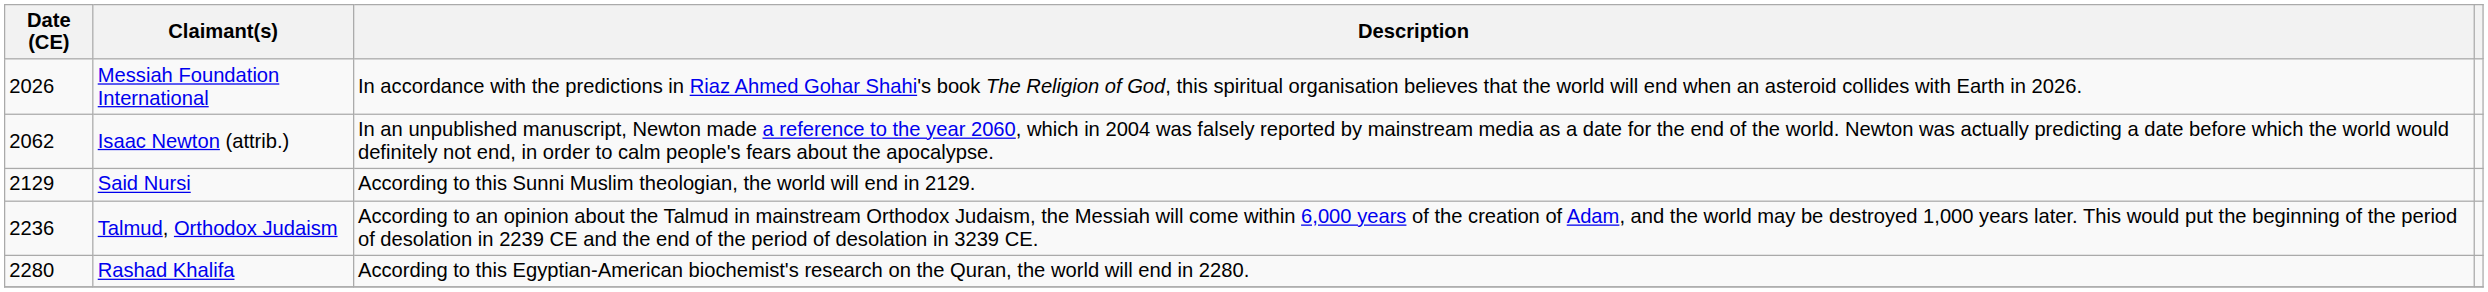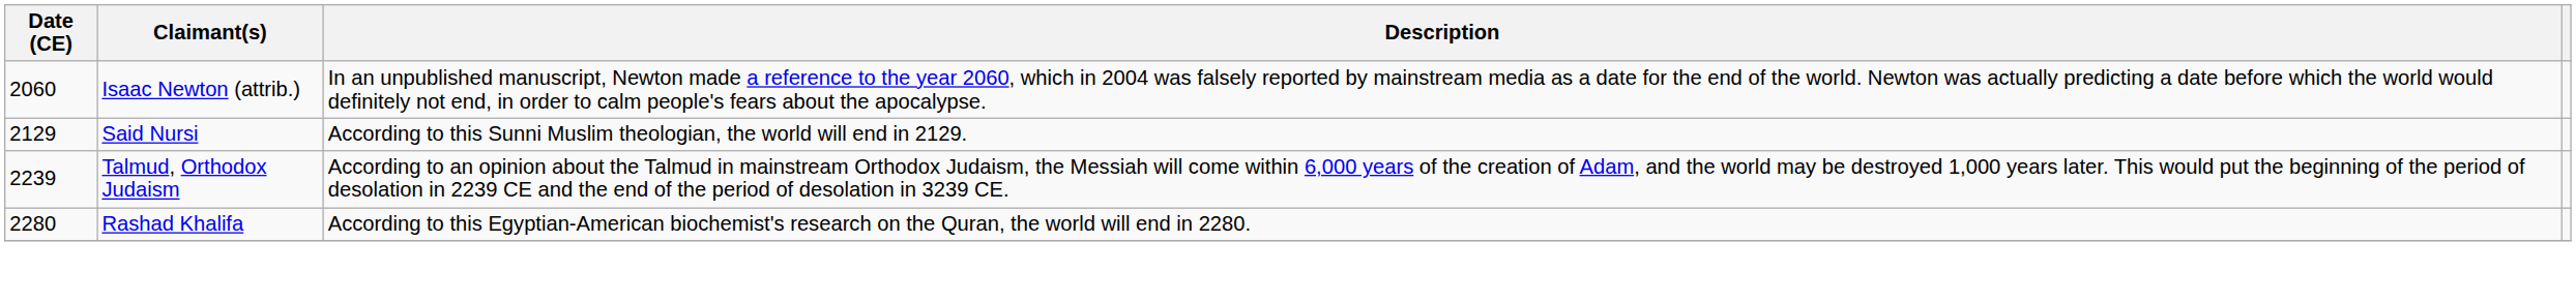- row: 2026 | Messiah Foundation International | In accordance with the predictions in Riaz Ahmed Gohar Shahi's book The Religion of God, this spiritual organisation believes that the world will end when an asteroid collides with Earth in 2026.
Isaac Newton (attrib.) | Date (CE): 2062 -> 2060
Talmud, Orthodox Judaism | Date (CE): 2236 -> 2239
